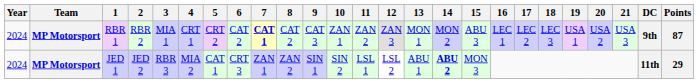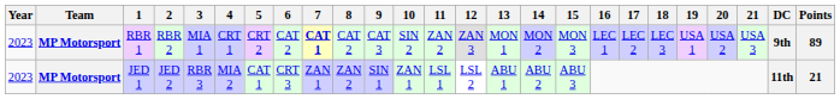RBR 1 | Year: 2024 -> 2023
RBR 1 | 10: ZAN 1 -> SIN 2
RBR 1 | 15: ABU 3 -> MON 3
RBR 1 | Points: 87 -> 89
JED 1 | Year: 2024 -> 2023
JED 1 | 10: SIN 2 -> ZAN 1
JED 1 | 14: bold -> normal
JED 1 | 15: MON 3 -> ABU 3
JED 1 | Points: 29 -> 21
